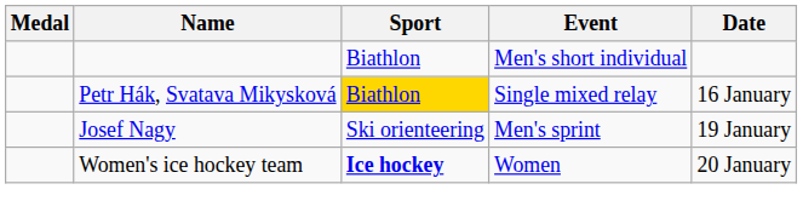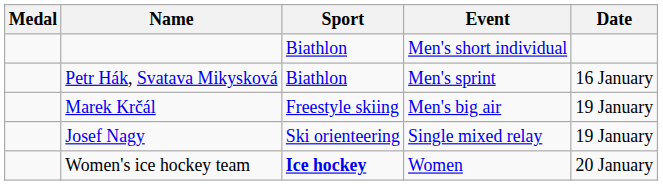Petr Hák, Svatava Mikysková | Sport: gold background -> no background
Petr Hák, Svatava Mikysková | Event: Single mixed relay -> Men's sprint
+ row: Marek Krčál | Freestyle skiing | Men's big air | 19 January
Josef Nagy | Event: Men's sprint -> Single mixed relay
